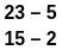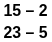rows swapped: 15 – 2 <-> 23 – 5
